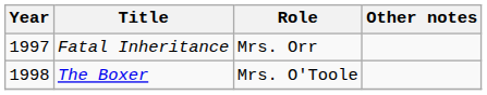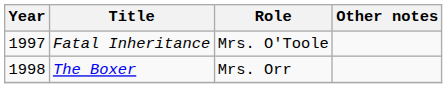Fatal Inheritance | Role: Mrs. Orr -> Mrs. O'Toole
The Boxer | Role: Mrs. O'Toole -> Mrs. Orr
